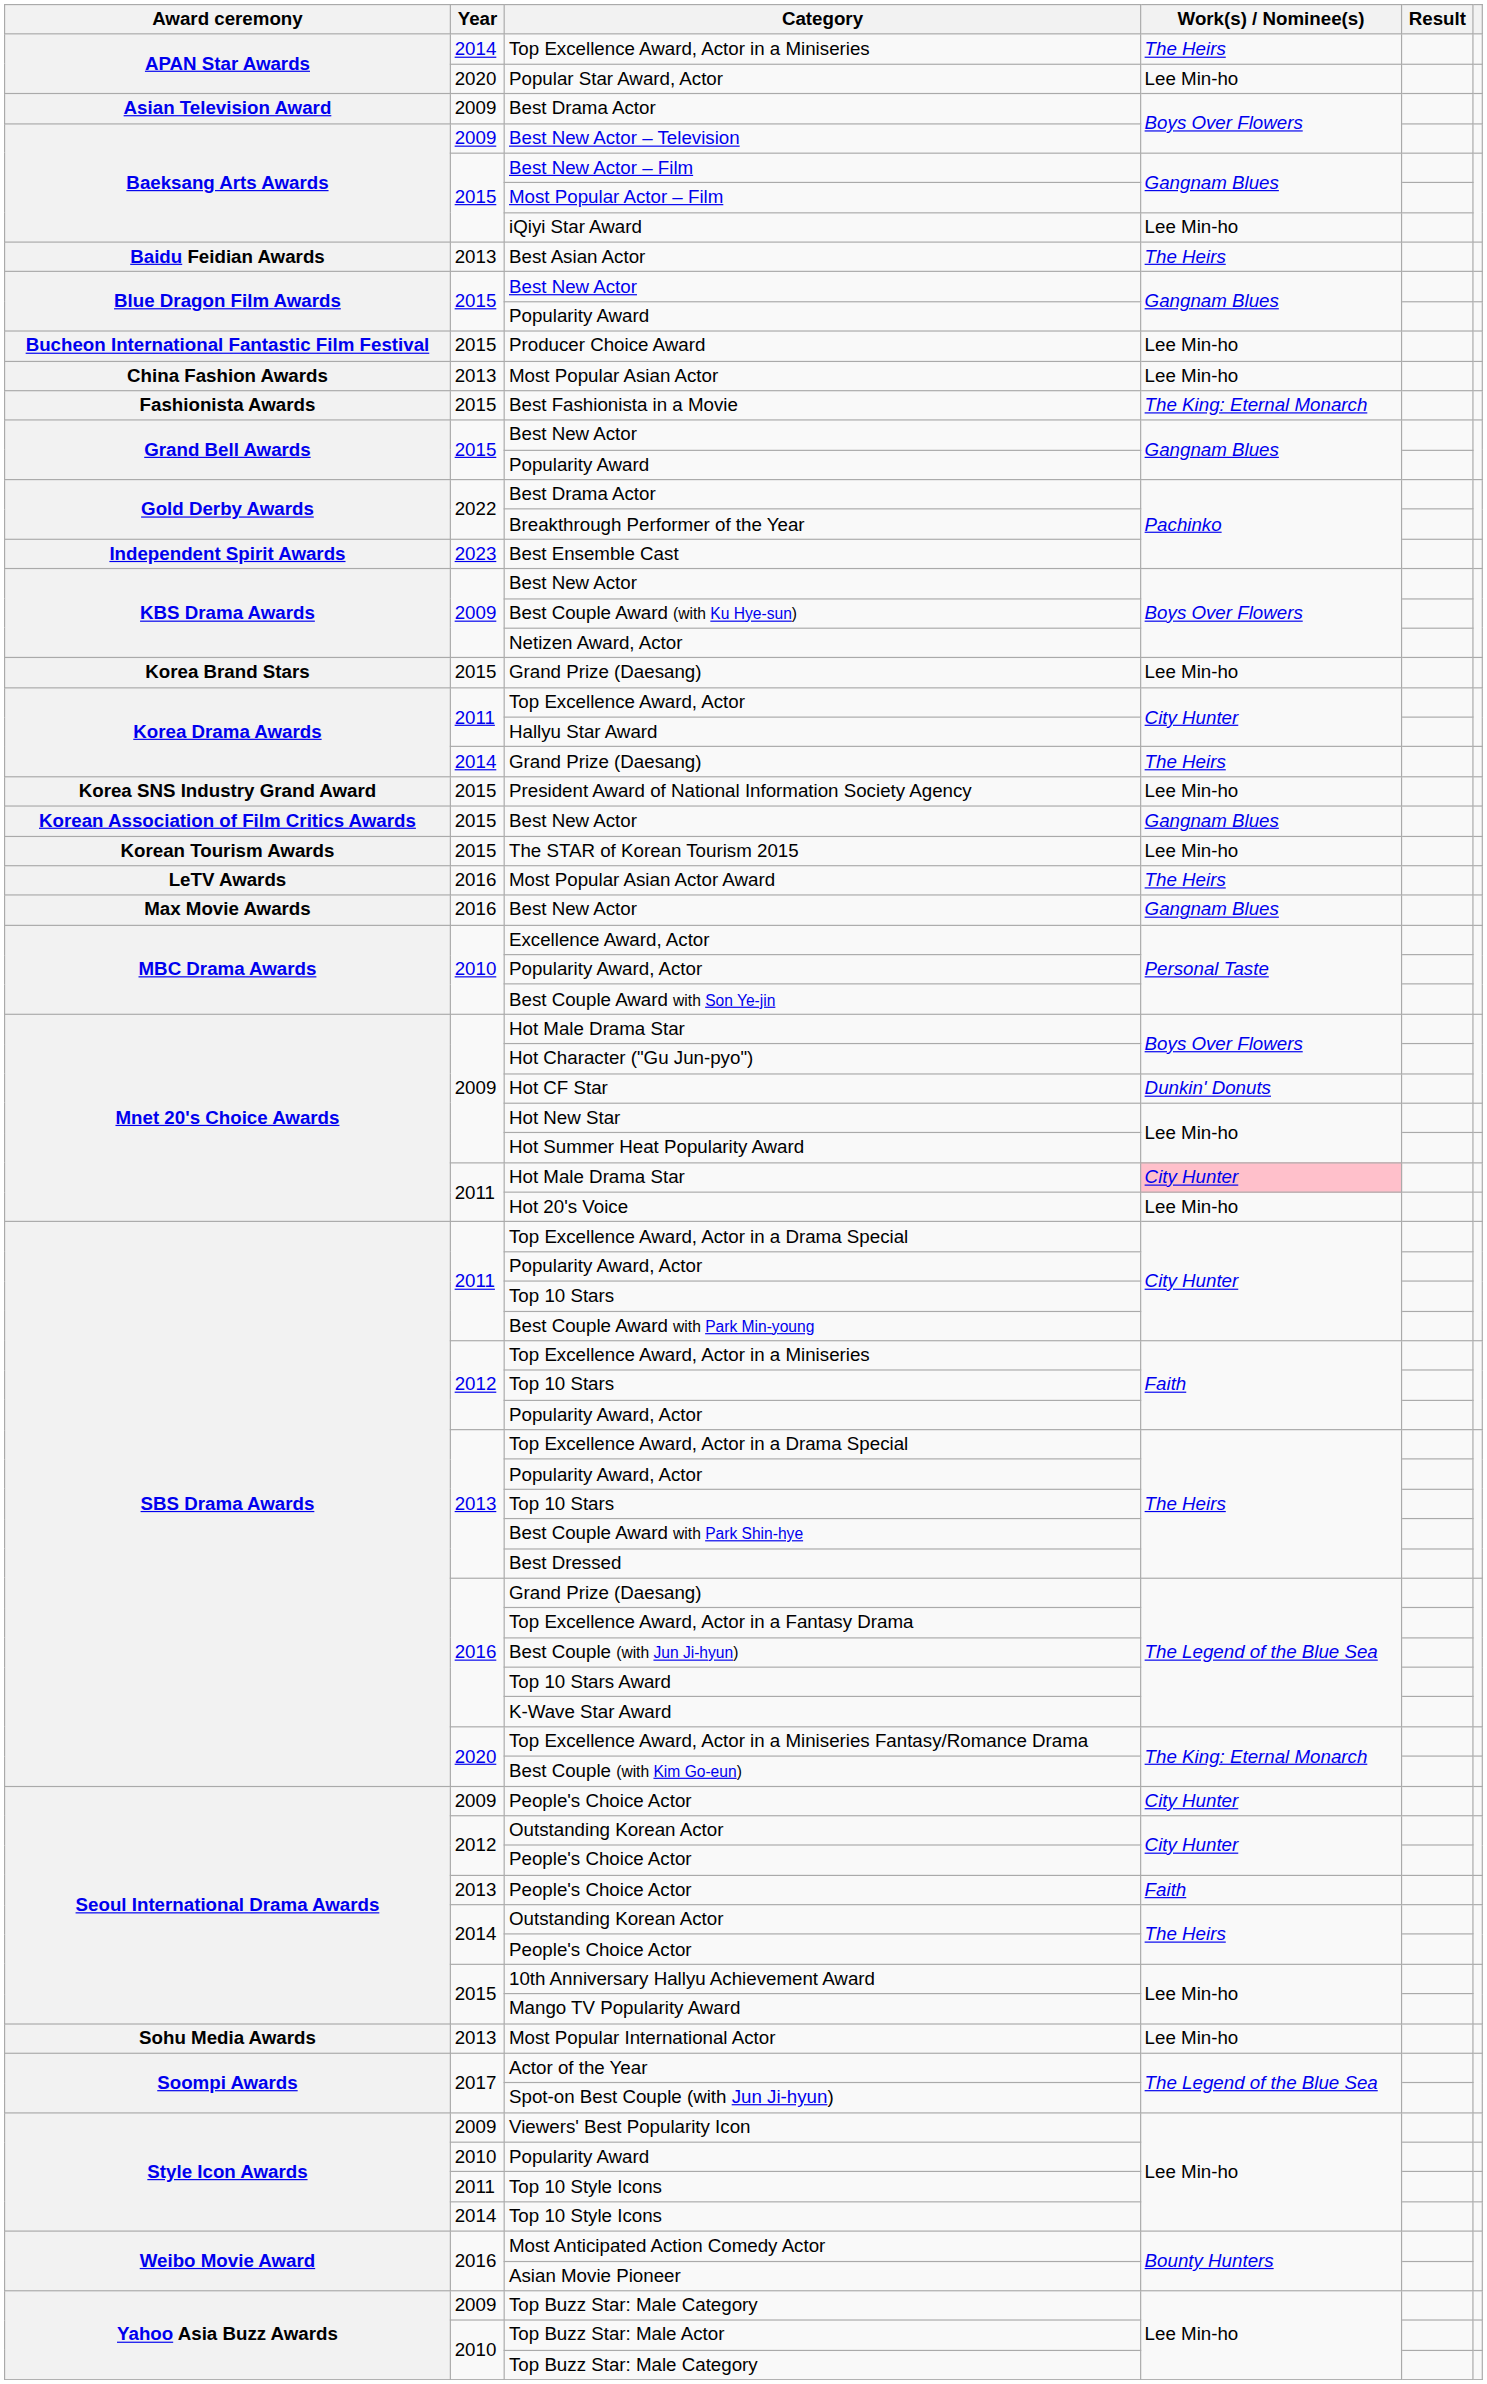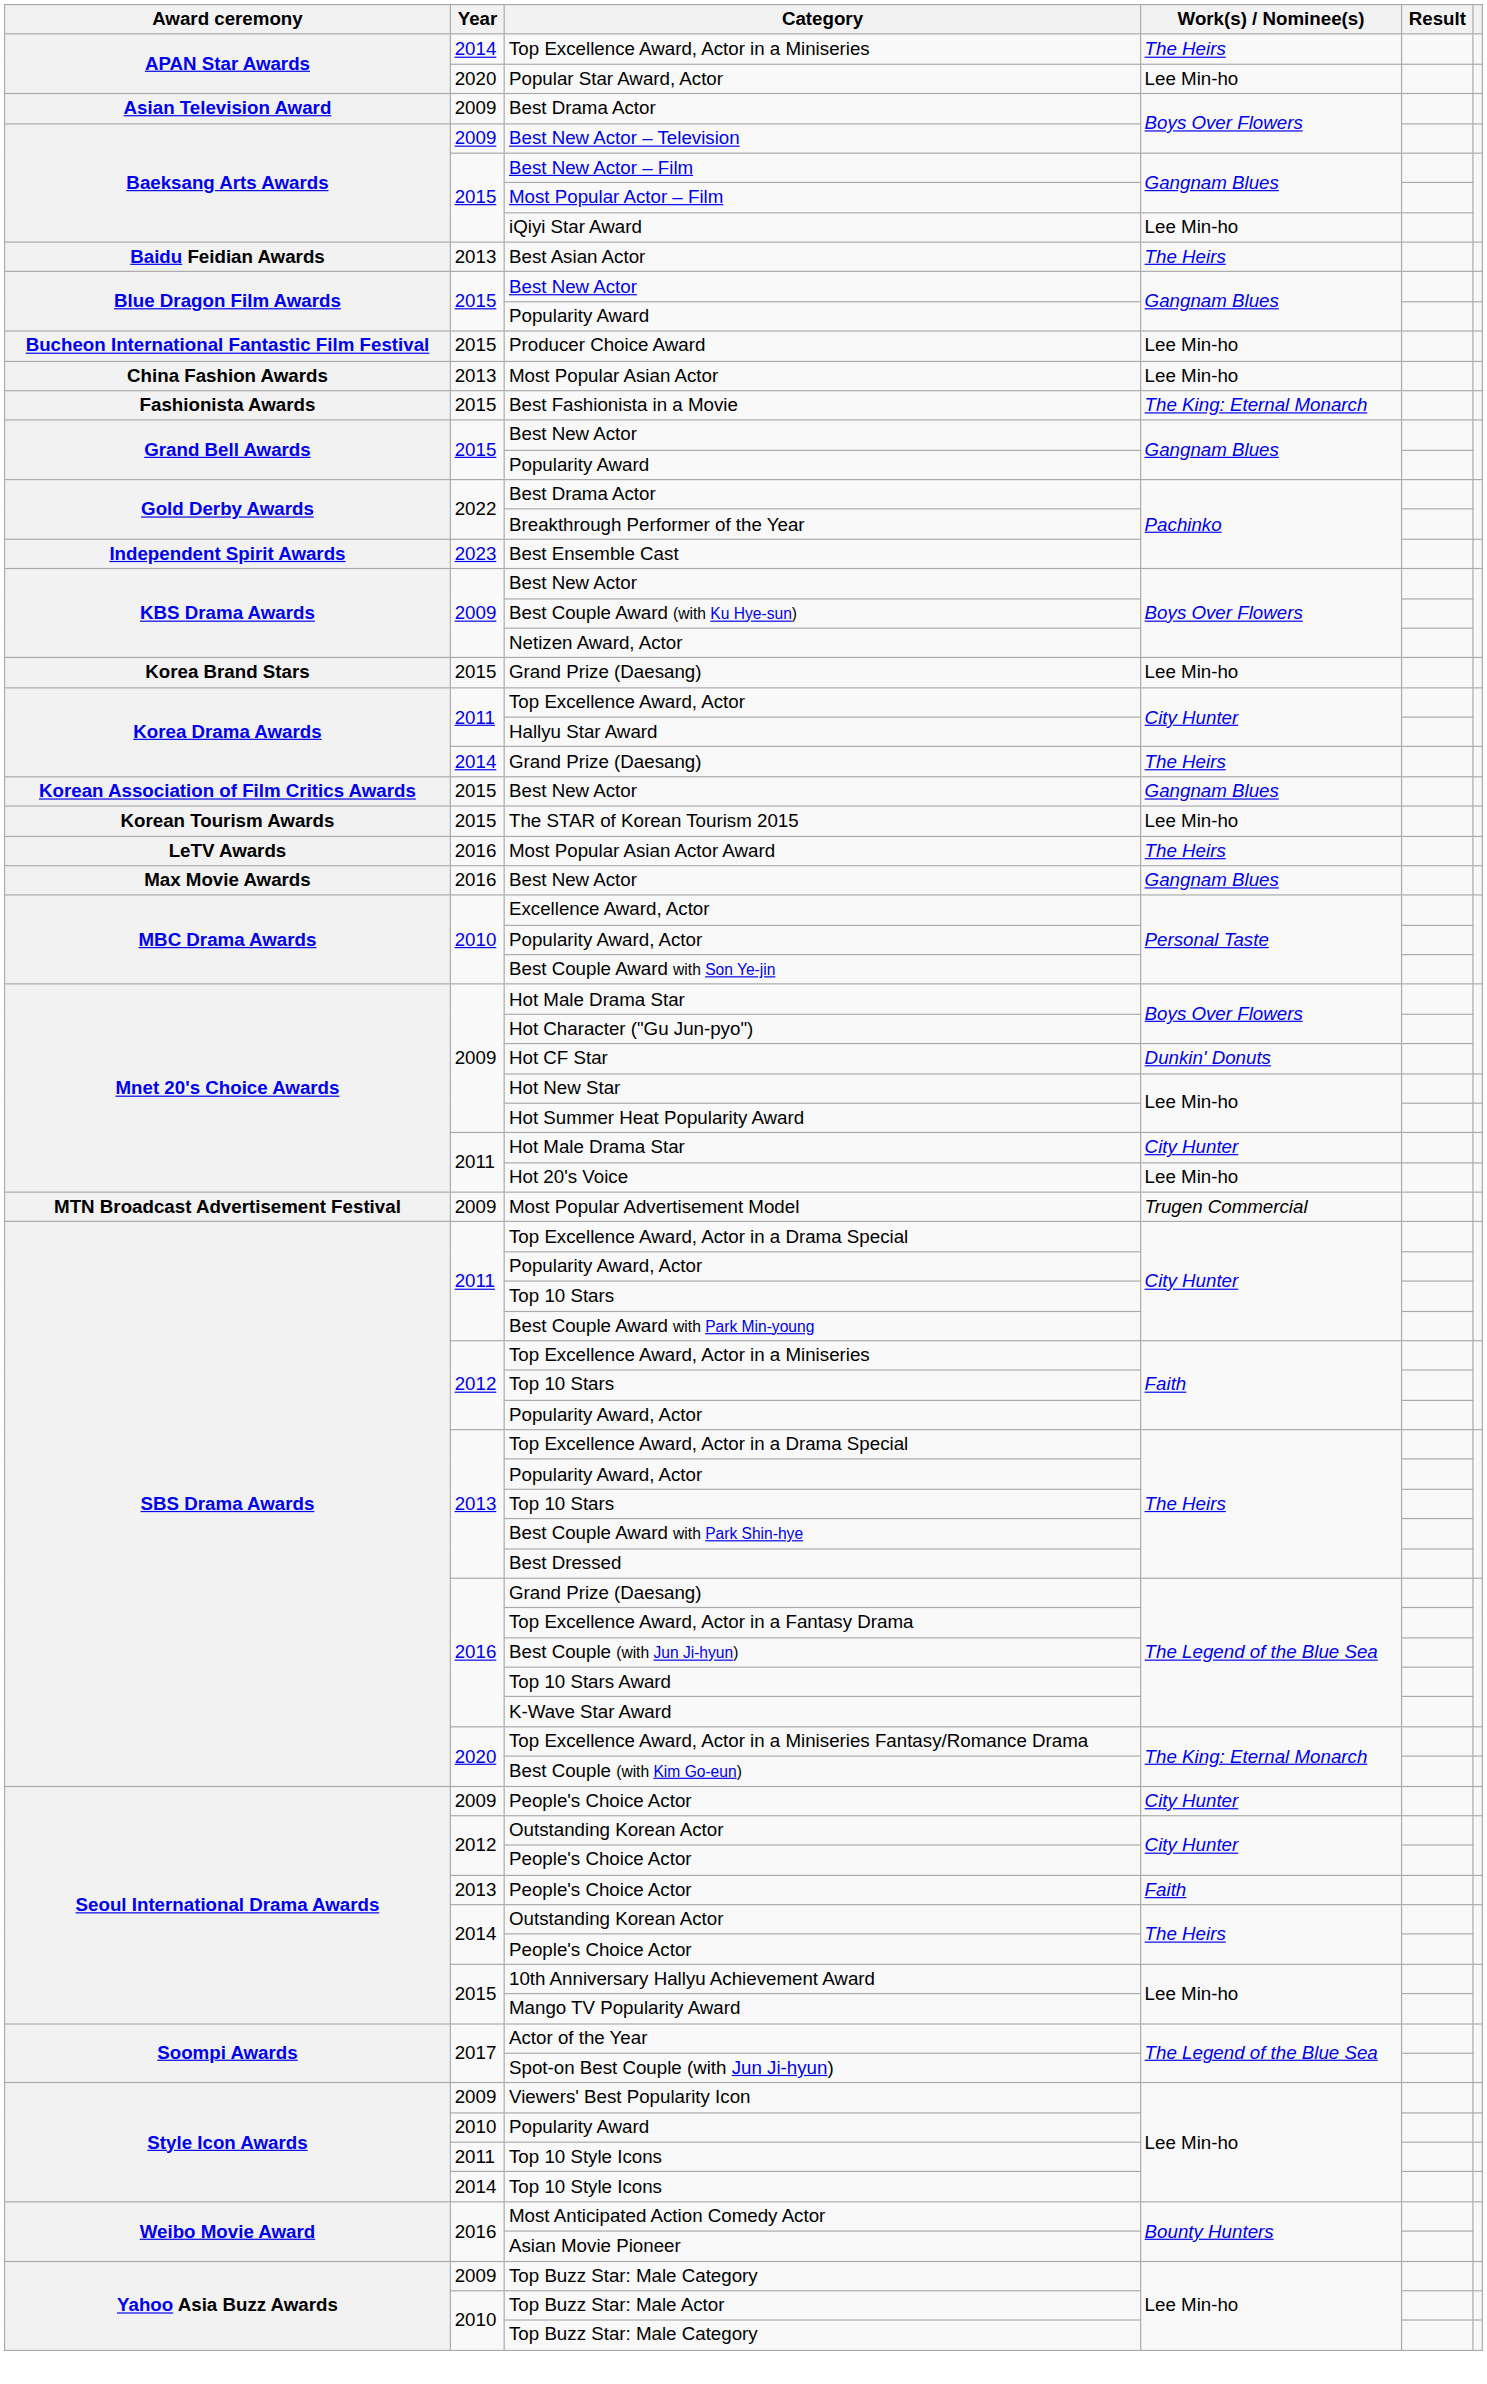- row: Korea SNS Industry Grand Award | 2015 | President Award of National Information Society Agency | Lee Min-ho
2011 / Hot Male Drama Star | Work(s) / Nominee(s): pink background -> no background
+ row: MTN Broadcast Advertisement Festival | 2009 | Most Popular Advertisement Model | Trugen Commercial
- row: Sohu Media Awards | 2013 | Most Popular International Actor | Lee Min-ho
